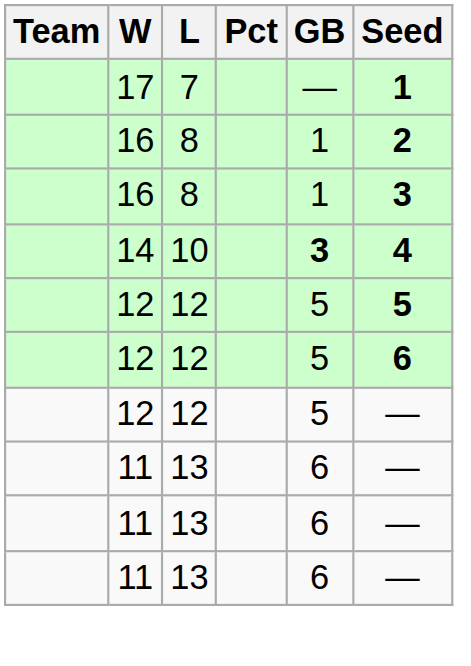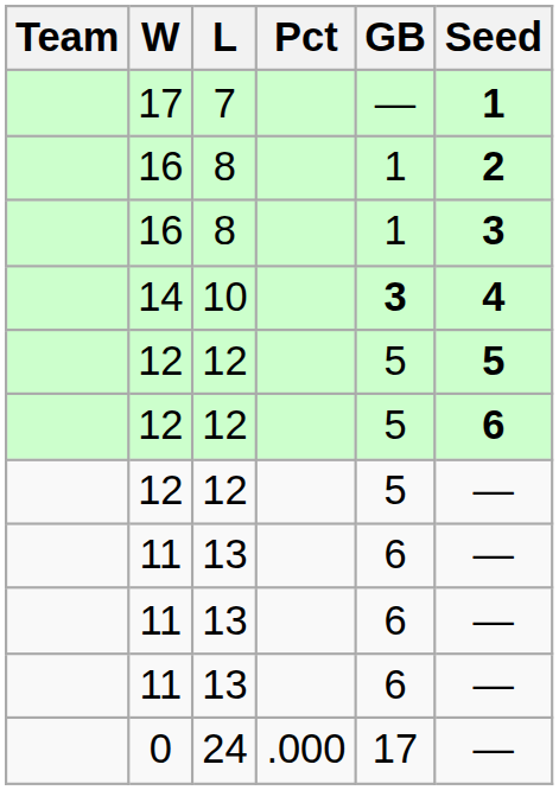+ row: 0 | 24 | .000 | 17 | —
